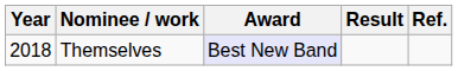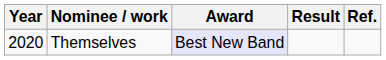Themselves | Year: 2018 -> 2020
